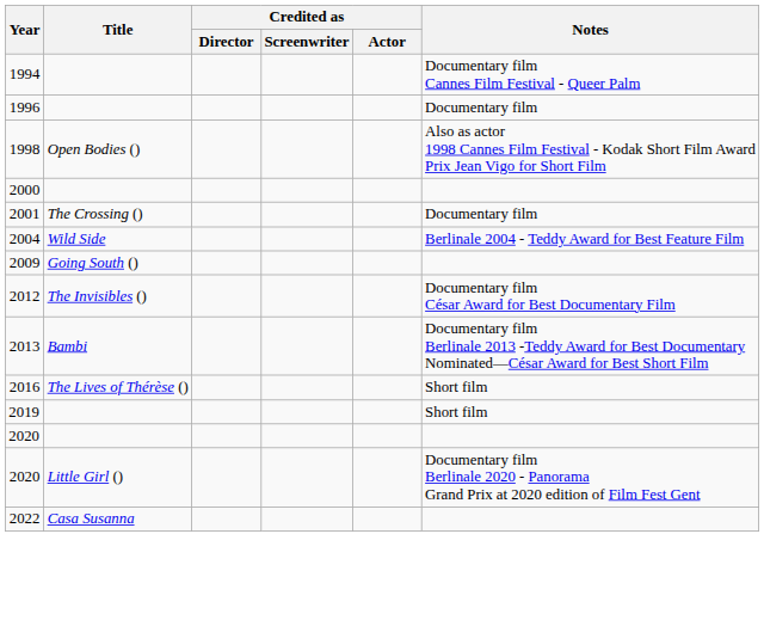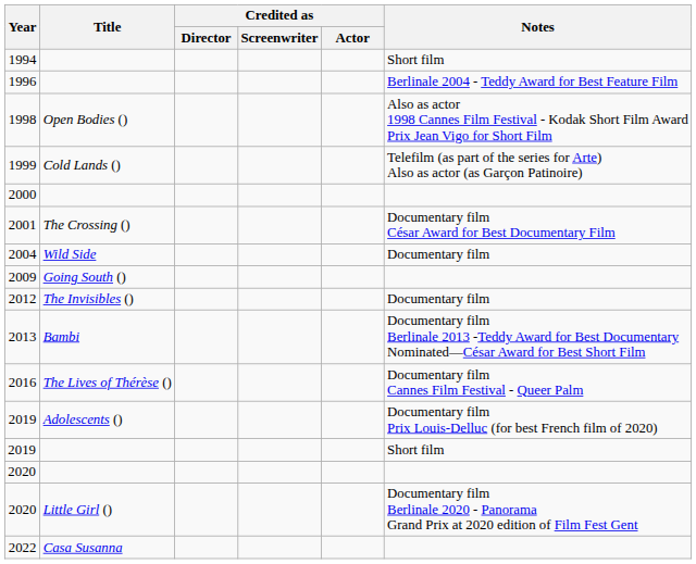1994 | Notes: Documentary film Cannes Film Festival - Queer Palm -> Short film
1996 | Notes: Documentary film -> Berlinale 2004 - Teddy Award for Best Feature Film
+ row: 1999 | Cold Lands () | Telefilm (as part of the series for Arte) Also as actor (as Garçon Patinoire)
2001 | Notes: Documentary film -> Documentary film César Award for Best Documentary Film
2004 | Notes: Berlinale 2004 - Teddy Award for Best Feature Film -> Documentary film
2012 | Notes: Documentary film César Award for Best Documentary Film -> Documentary film
2016 | Notes: Short film -> Documentary film Cannes Film Festival - Queer Palm
+ row: 2019 | Adolescents () | Documentary film Prix Louis-Delluc (for best French film of 2020)
